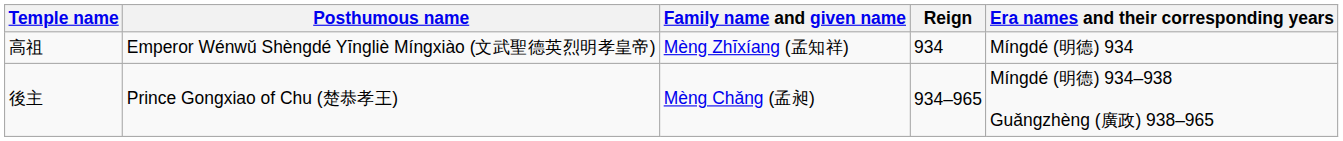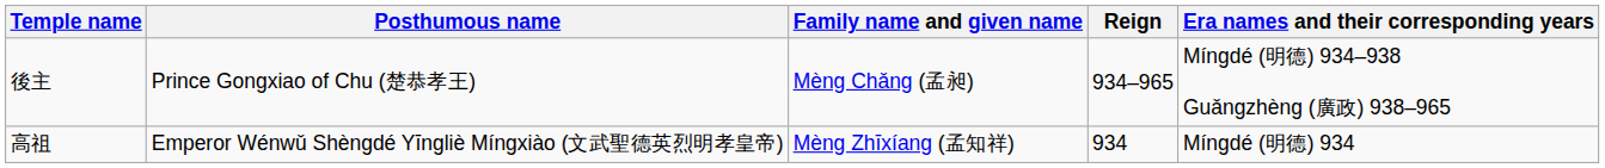rows swapped: 高祖 <-> 後主
